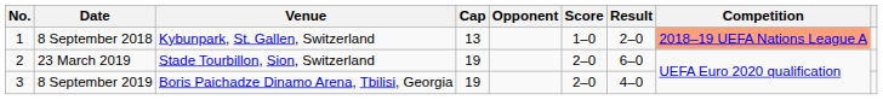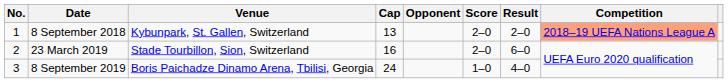8 September 2018 | Score: 1–0 -> 2–0
23 March 2019 | Cap: 19 -> 16
8 September 2019 | Cap: 19 -> 24
8 September 2019 | Score: 2–0 -> 1–0
